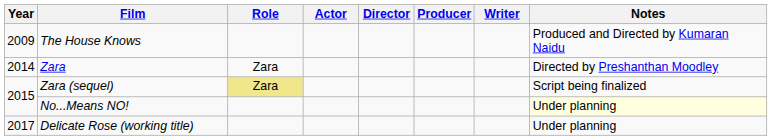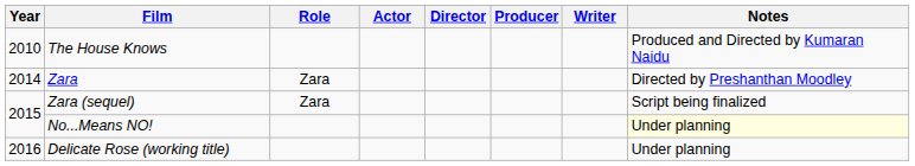The House Knows | Year: 2009 -> 2010
Zara (sequel) | Role: khaki background -> no background
Delicate Rose (working title) | Year: 2017 -> 2016
